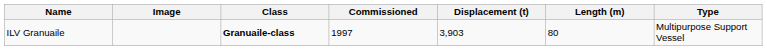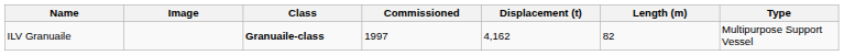ILV Granuaile | Displacement (t): 3,903 -> 4,162
ILV Granuaile | Length (m): 80 -> 82
